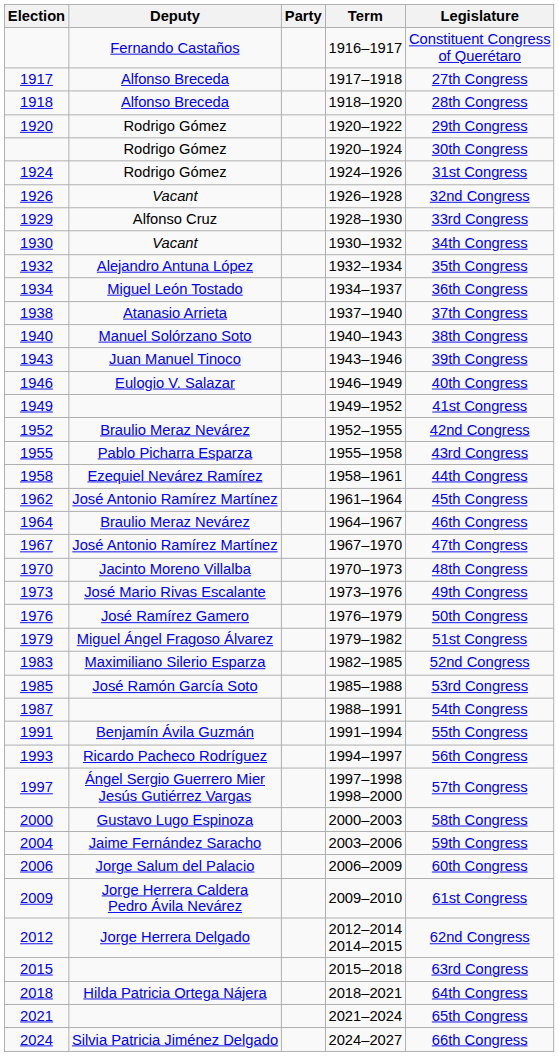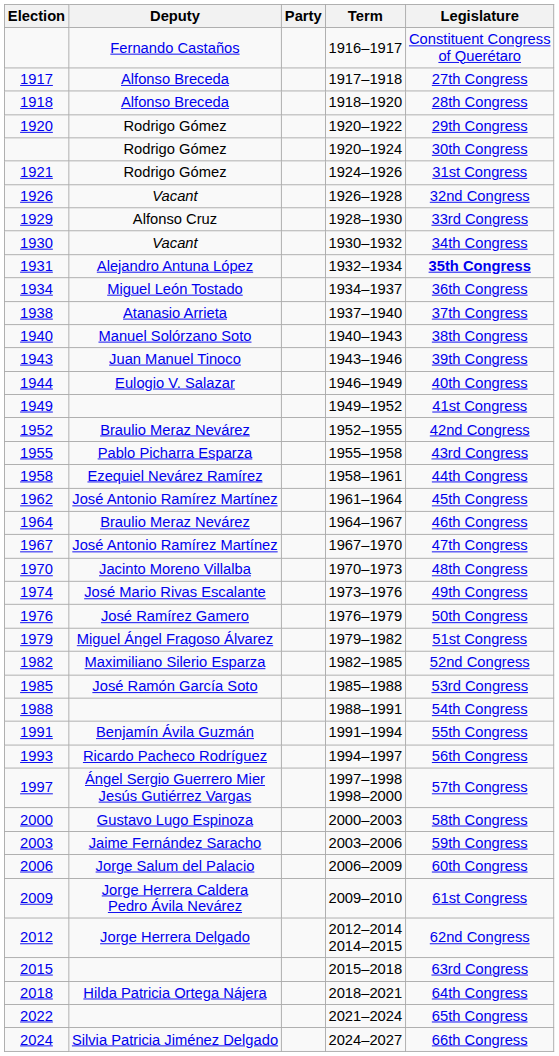1924–1926 | Election: 1924 -> 1921
1932–1934 | Election: 1932 -> 1931
1932–1934 | Legislature: normal -> bold
1946–1949 | Election: 1946 -> 1944
1973–1976 | Election: 1973 -> 1974
1982–1985 | Election: 1983 -> 1982
1988–1991 | Election: 1987 -> 1988
2003–2006 | Election: 2004 -> 2003
2021–2024 | Election: 2021 -> 2022
